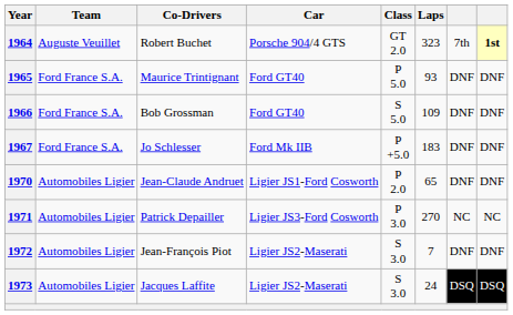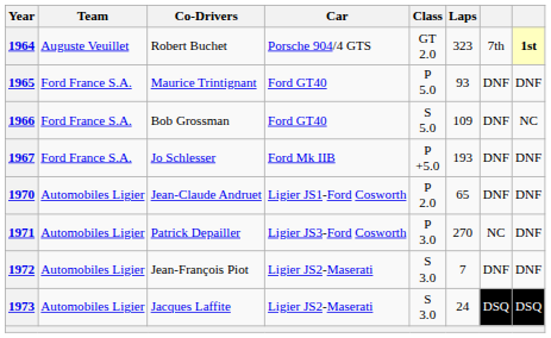1966 | column 8: DNF -> NC
1967 | Laps: 183 -> 193
1971 | column 8: NC -> DNF
